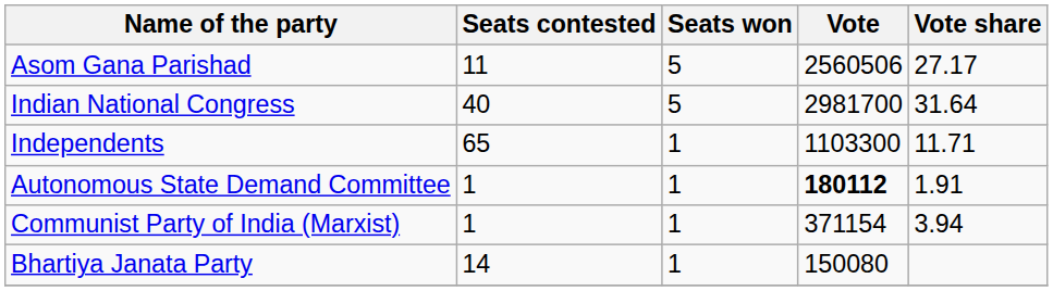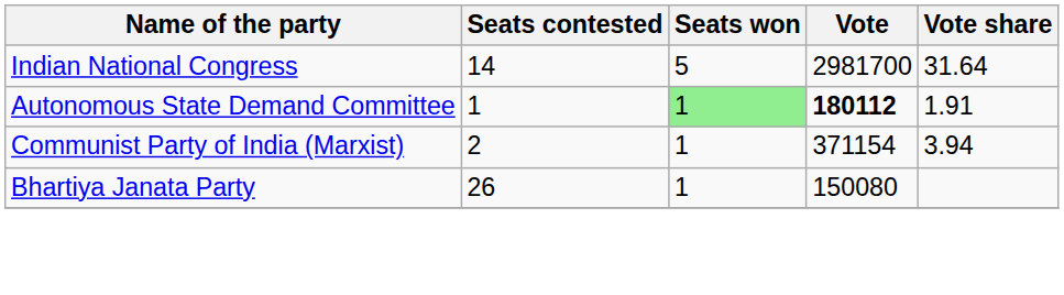- row: Asom Gana Parishad | 11 | 5 | 2560506 | 27.17
Indian National Congress | Seats contested: 40 -> 14
- row: Independents | 65 | 1 | 1103300 | 11.71
Autonomous State Demand Committee | Seats won: no background -> lightgreen background
Communist Party of India (Marxist) | Seats contested: 1 -> 2
Bhartiya Janata Party | Seats contested: 14 -> 26
